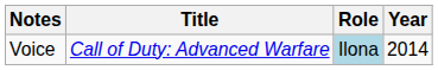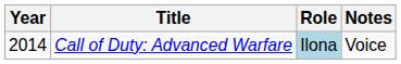columns swapped: Year <-> Notes
